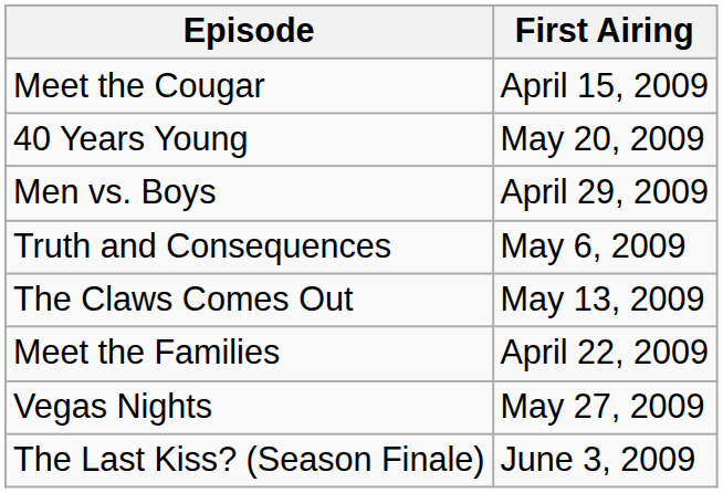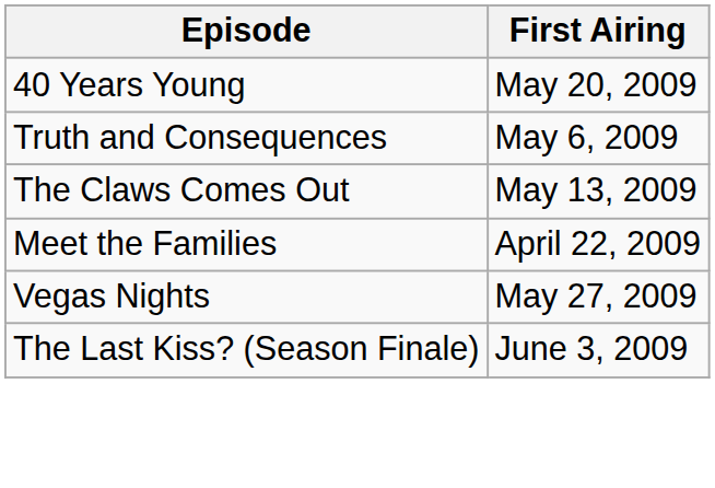- row: Meet the Cougar | April 15, 2009
- row: Men vs. Boys | April 29, 2009
